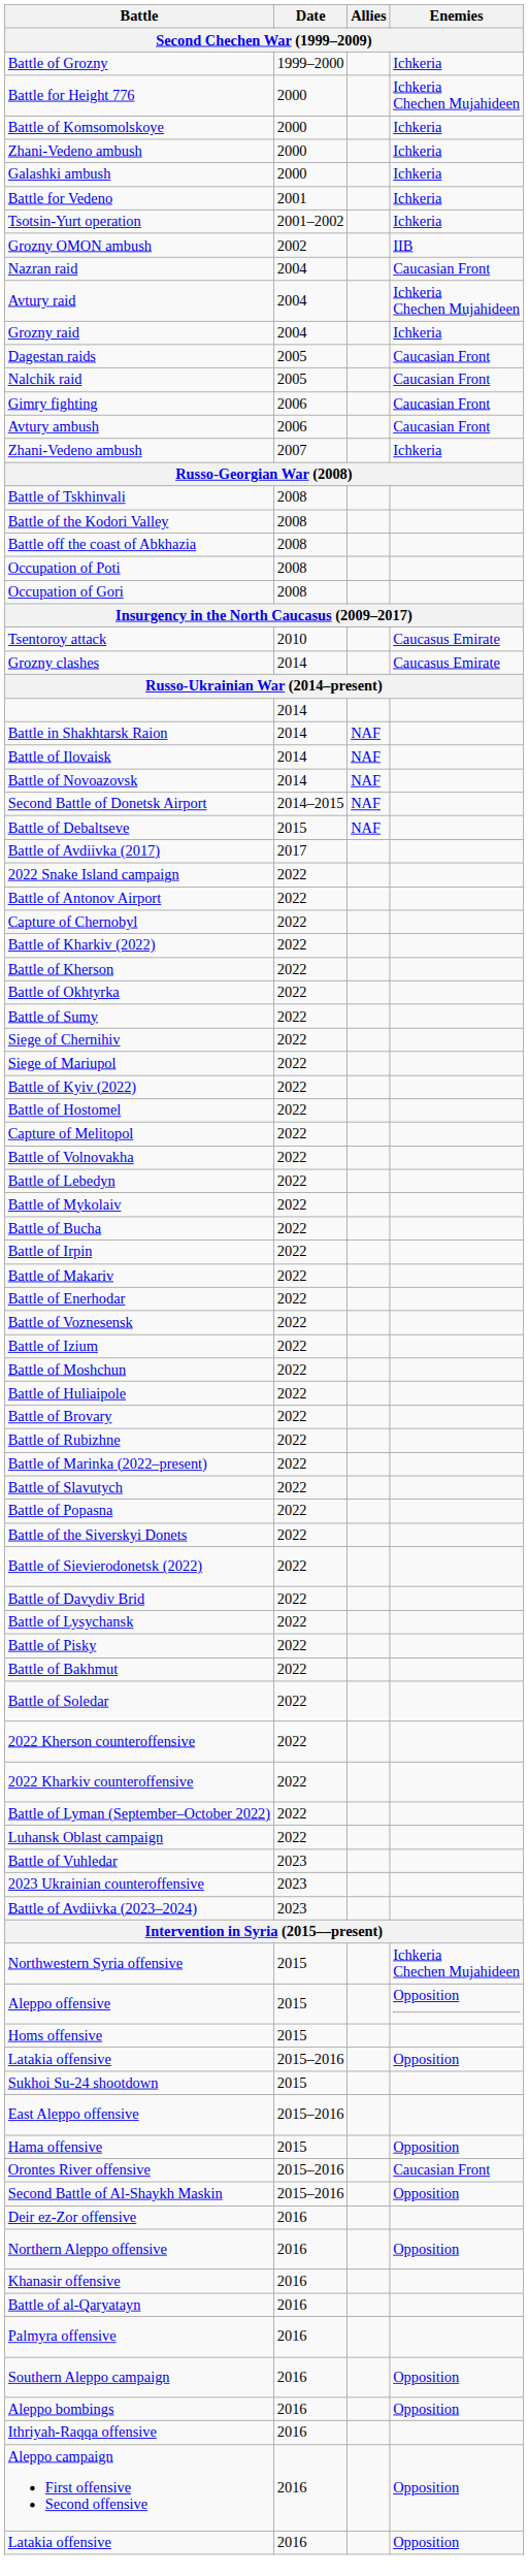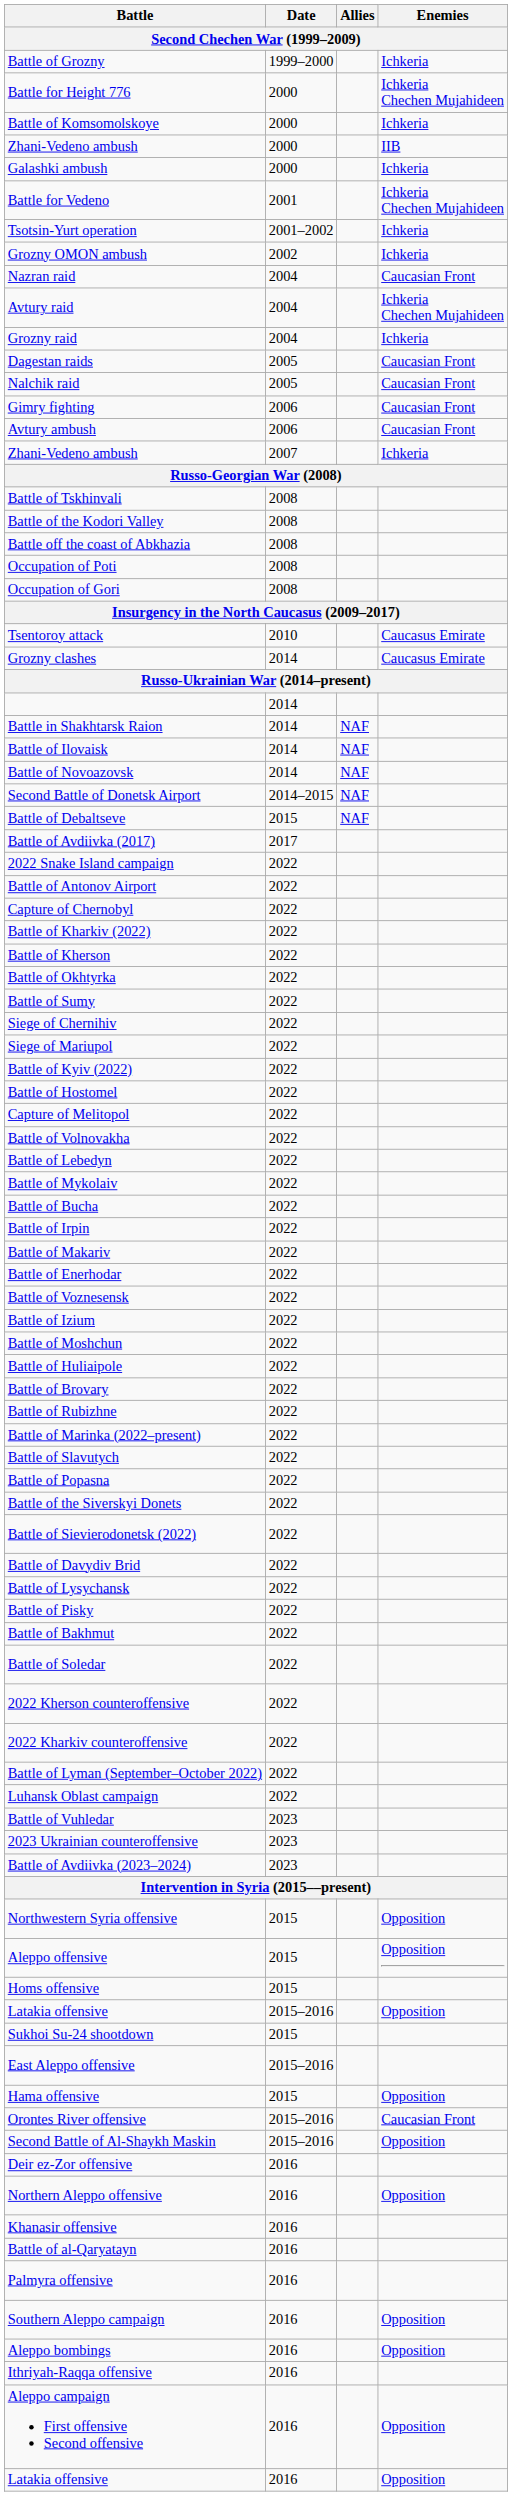Zhani-Vedeno ambush / 2000 | Enemies: Ichkeria -> IIB
Battle for Vedeno | Enemies: Ichkeria -> Ichkeria Chechen Mujahideen
Grozny OMON ambush | Enemies: IIB -> Ichkeria
Northwestern Syria offensive | Enemies: Ichkeria Chechen Mujahideen -> Opposition
